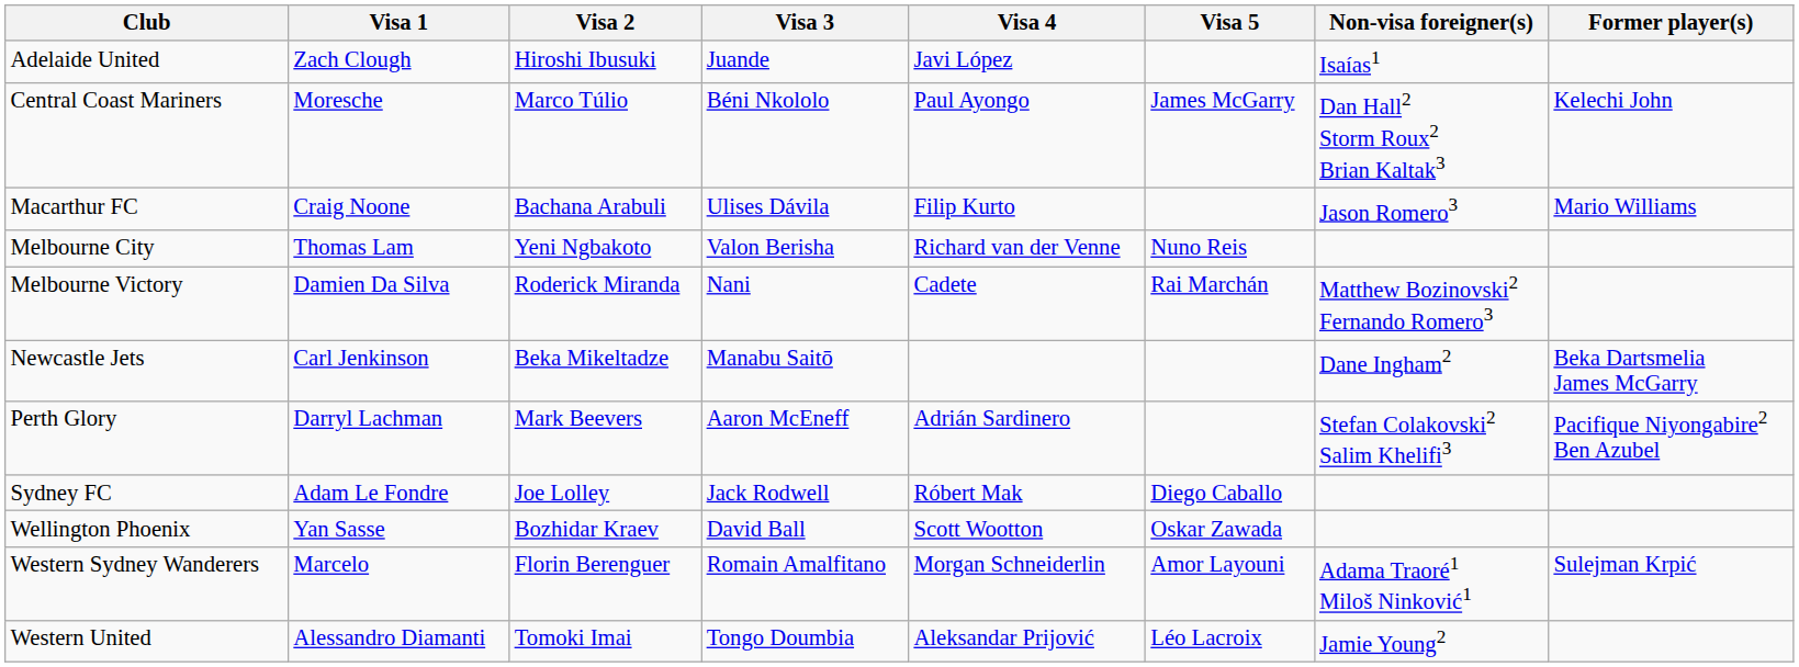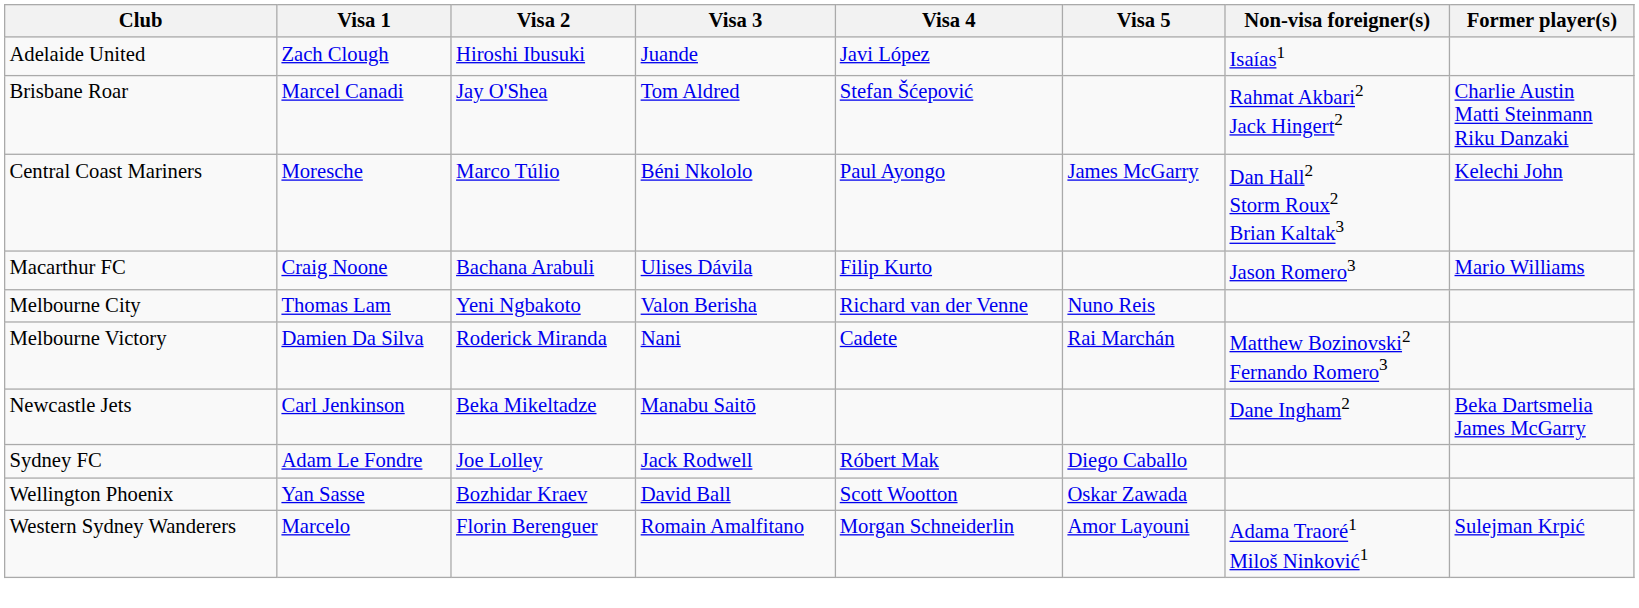+ row: Brisbane Roar | Marcel Canadi | Jay O'Shea | Tom Aldred | Stefan Šćepović | Rahmat Akbari2 Jack Hingert2 | Charlie Austin Matti Steinmann Riku Danzaki
- row: Perth Glory | Darryl Lachman | Mark Beevers | Aaron McEneff | Adrián Sardinero | Stefan Colakovski2 Salim Khelifi3 | Pacifique Niyongabire2 Ben Azubel
- row: Western United | Alessandro Diamanti | Tomoki Imai | Tongo Doumbia | Aleksandar Prijović | Léo Lacroix | Jamie Young2
